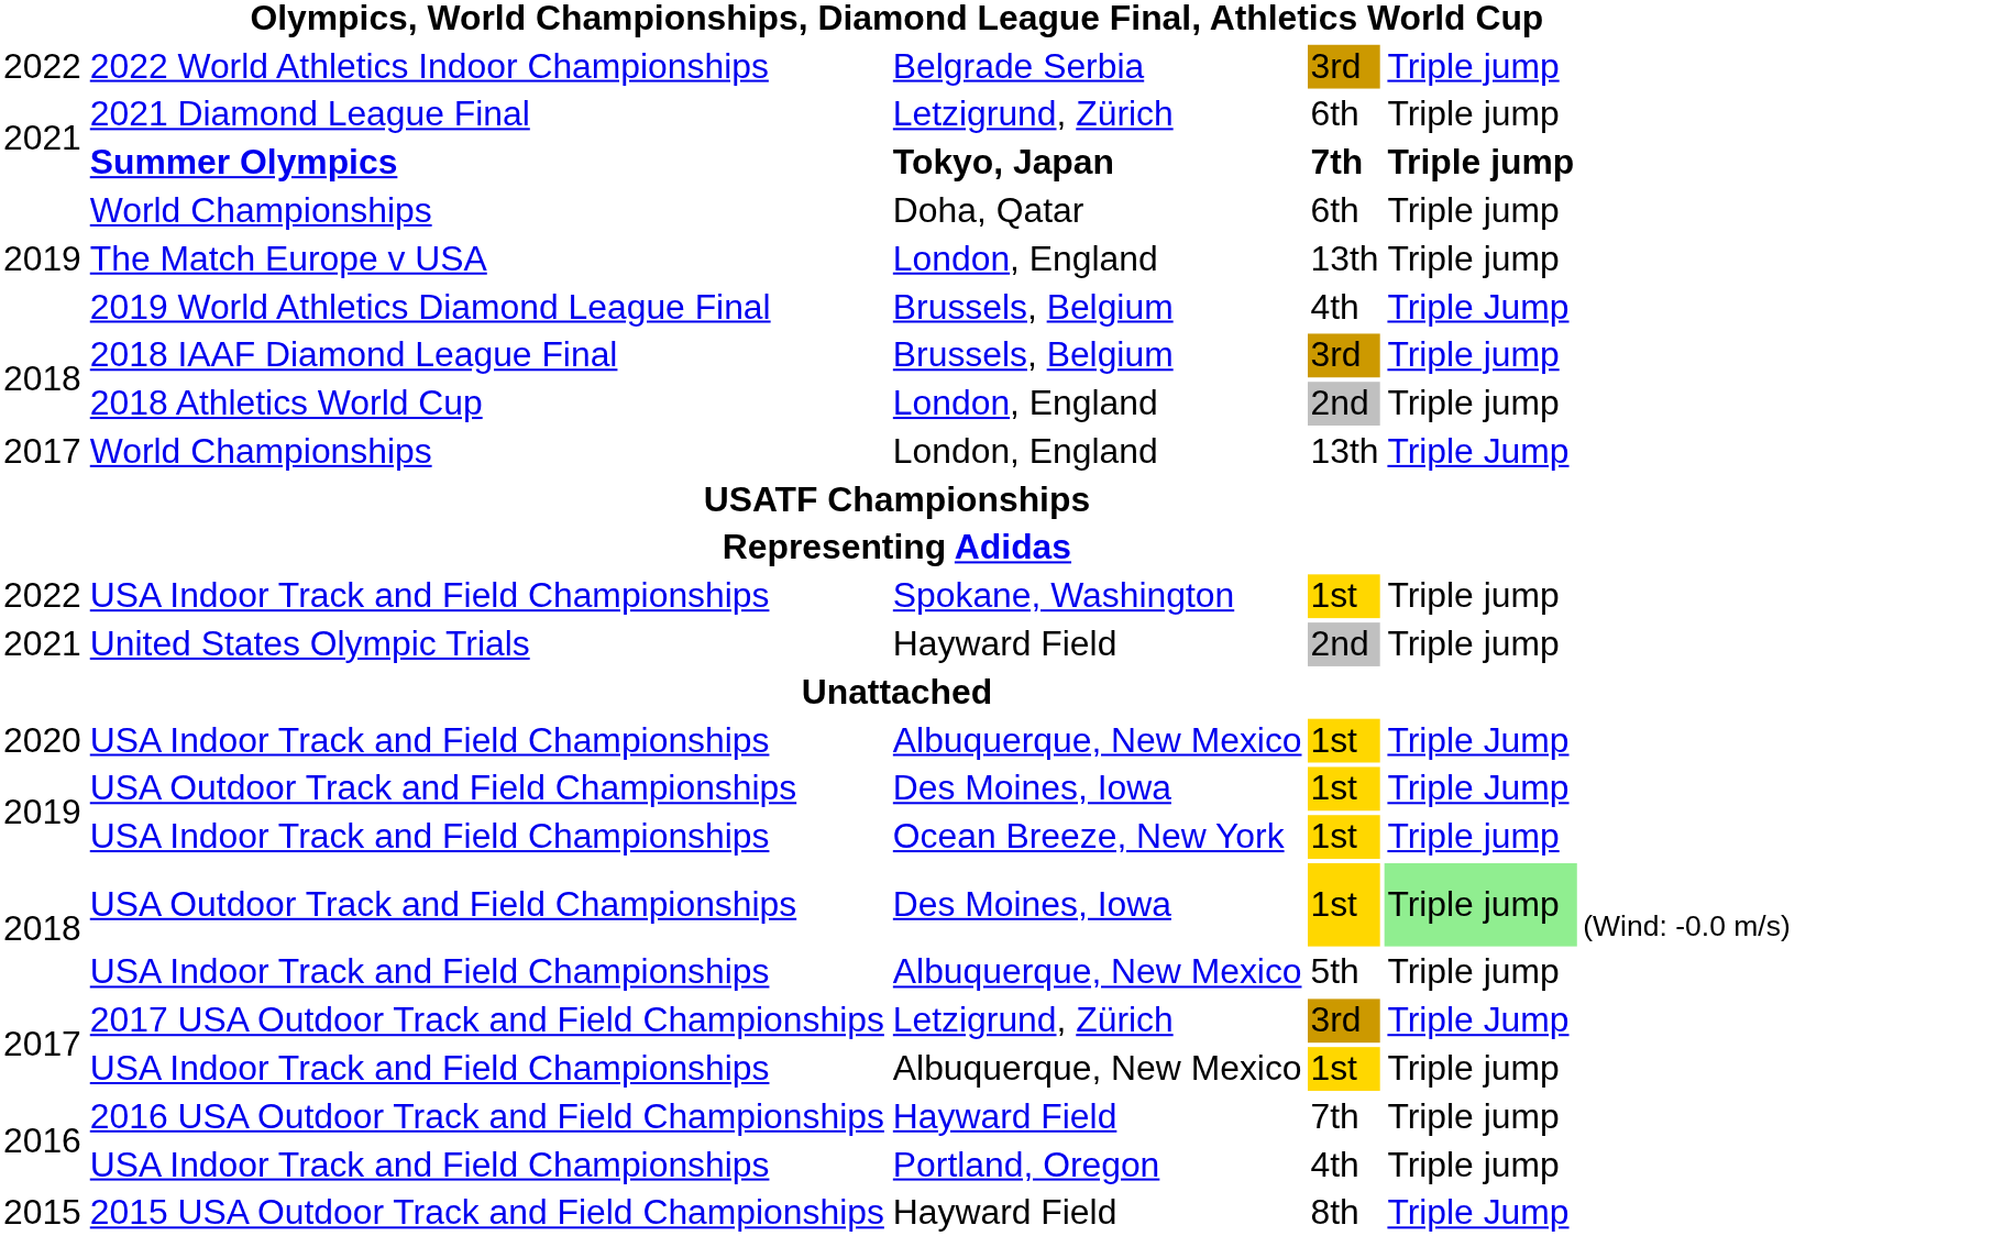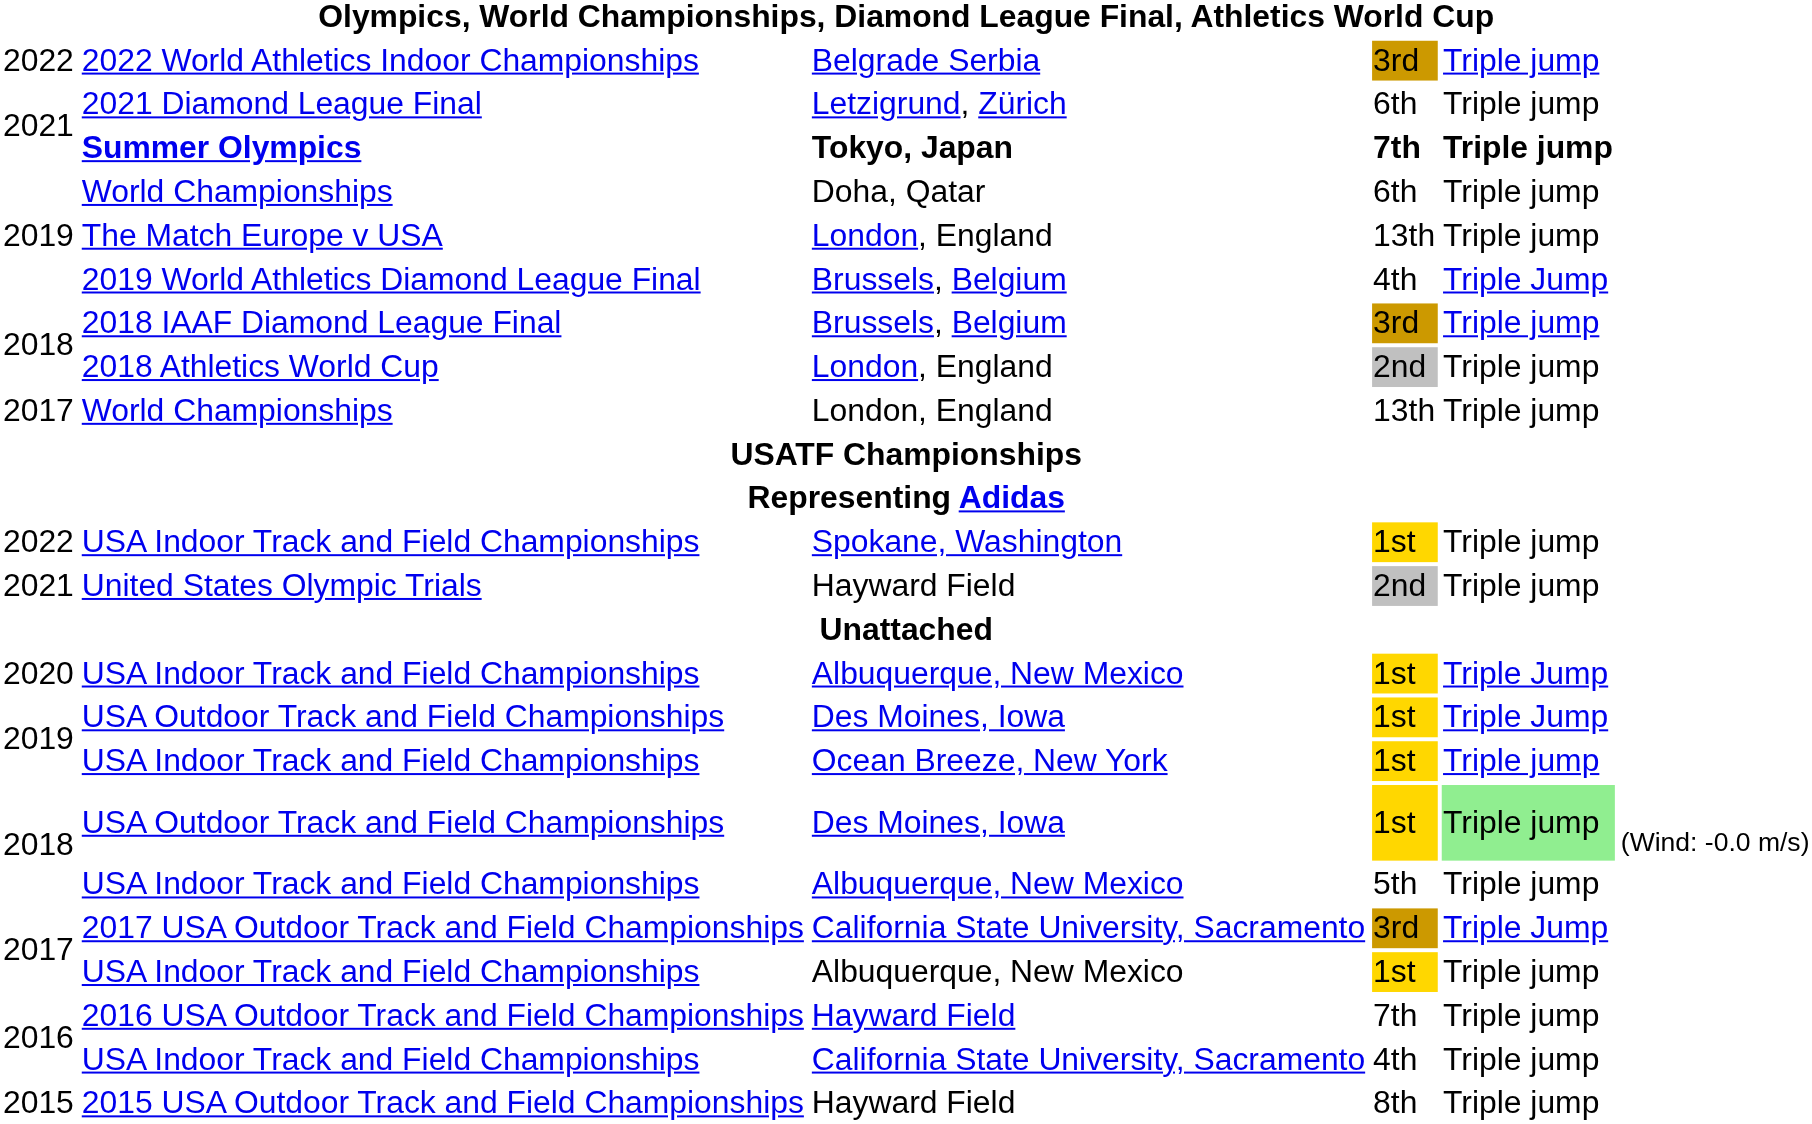2017 / World Championships | column 5: Triple Jump -> Triple jump
2017 USA Outdoor Track and Field Championships | column 3: Letzigrund, Zürich -> California State University, Sacramento
2016 / USA Indoor Track and Field Championships | column 3: Portland, Oregon -> California State University, Sacramento
2015 USA Outdoor Track and Field Championships | column 5: Triple Jump -> Triple jump
